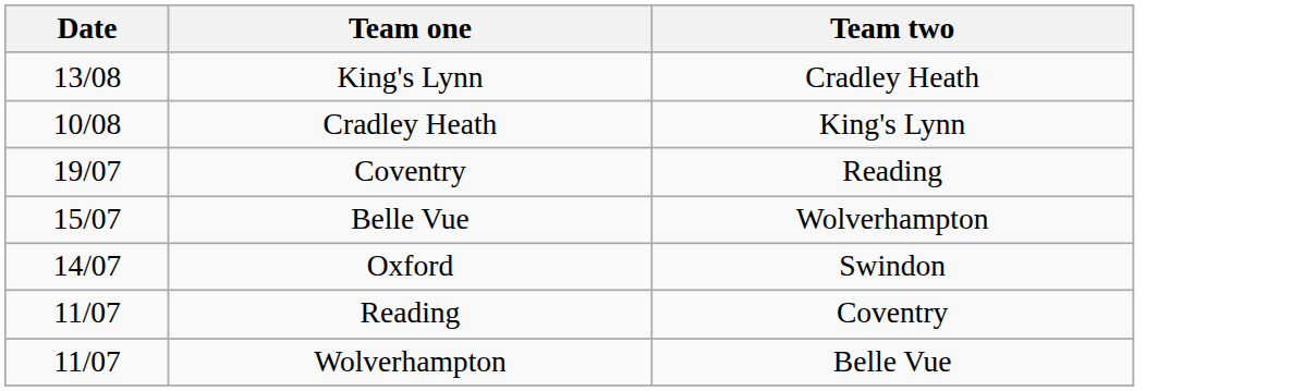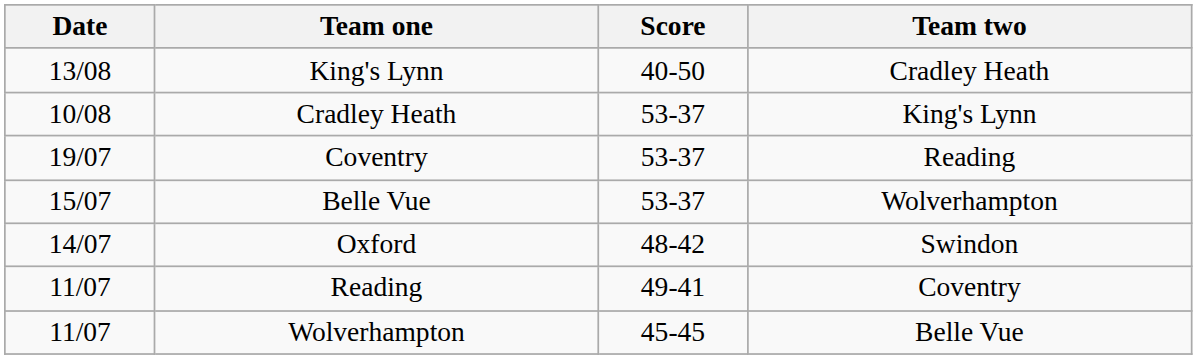+ column: Score | 40-50 | 53-37 | 53-37 | 53-37 | 48-42 | 49-41 | 45-45
